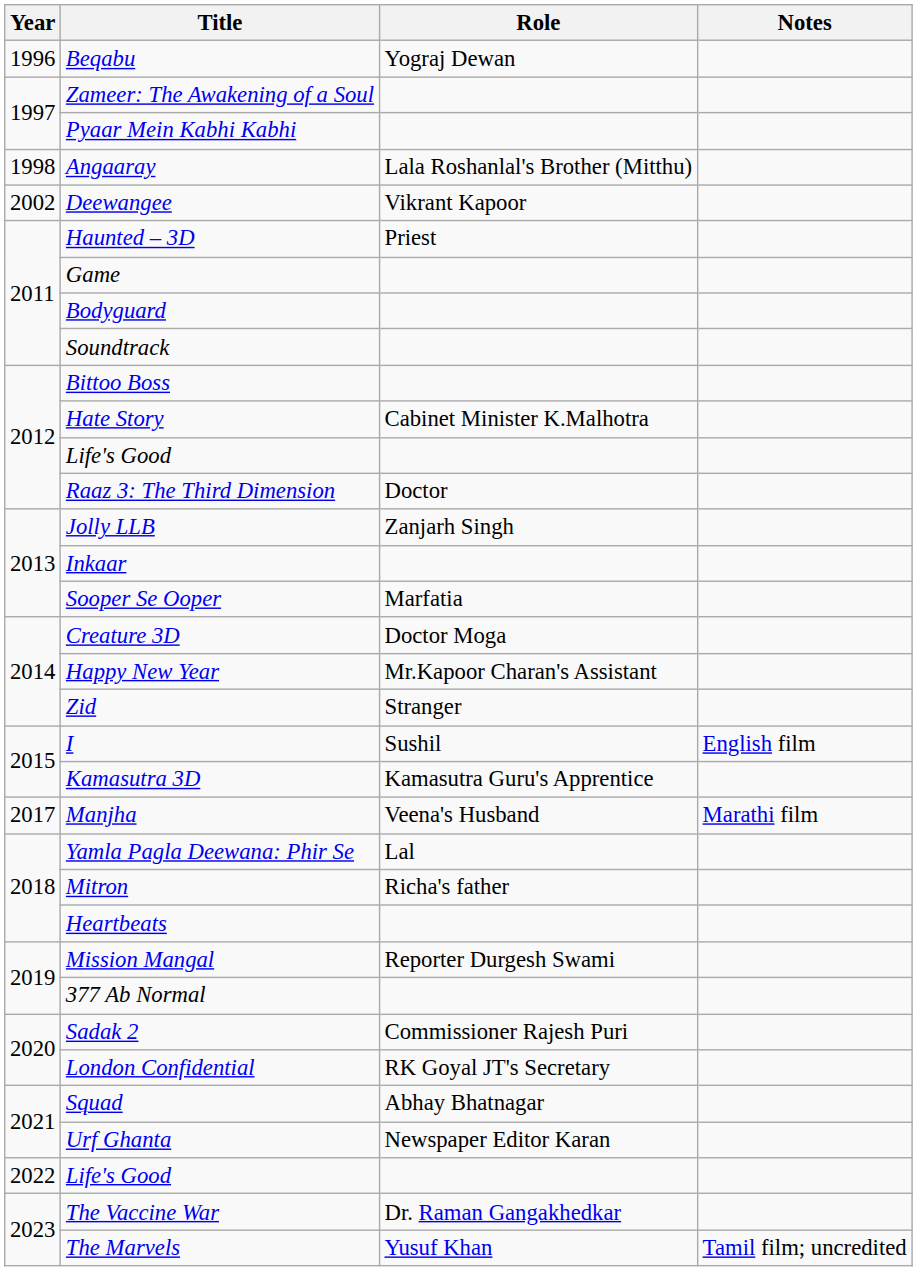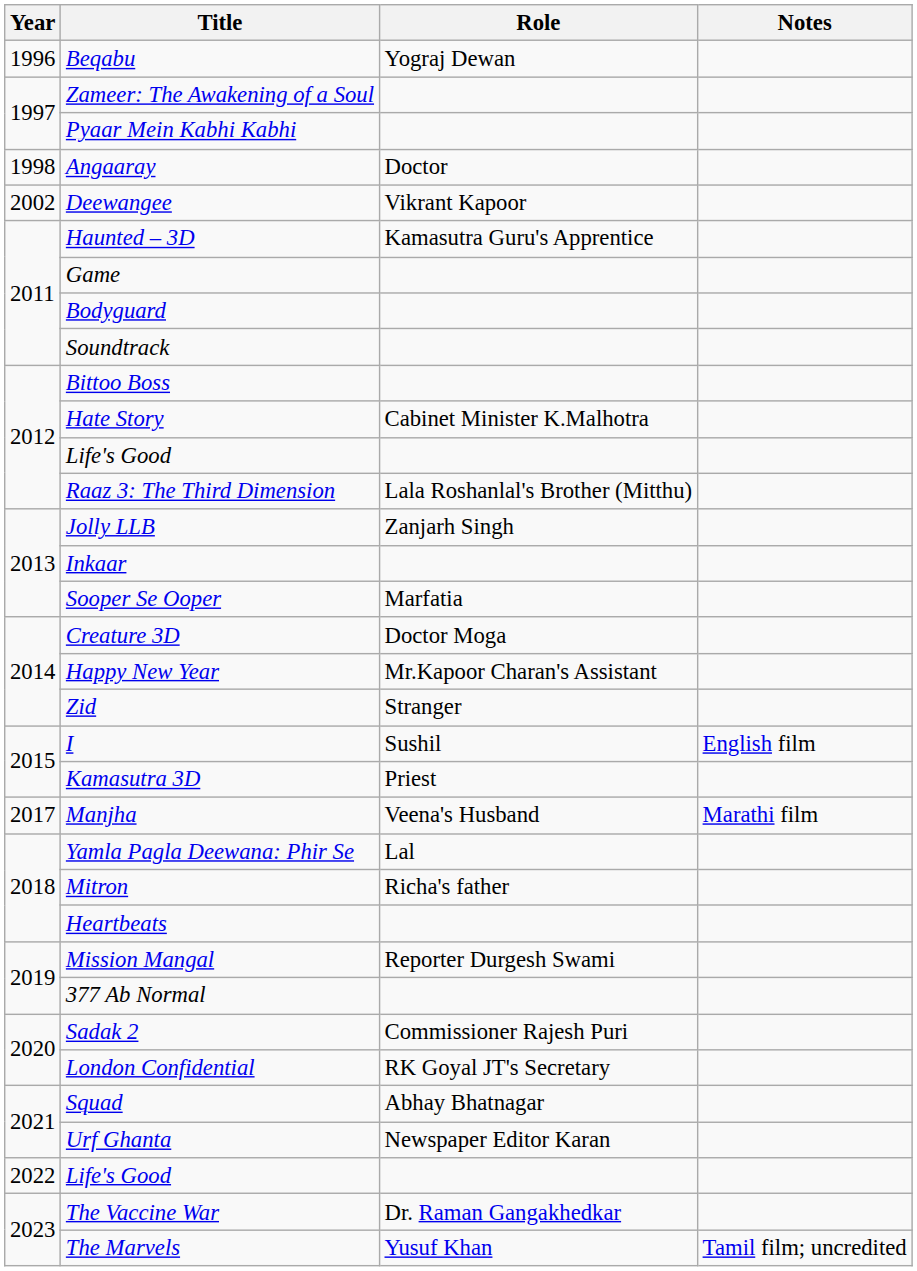Angaaray | Role: Lala Roshanlal's Brother (Mitthu) -> Doctor
Haunted – 3D | Role: Priest -> Kamasutra Guru's Apprentice
Raaz 3: The Third Dimension | Role: Doctor -> Lala Roshanlal's Brother (Mitthu)
Kamasutra 3D | Role: Kamasutra Guru's Apprentice -> Priest
